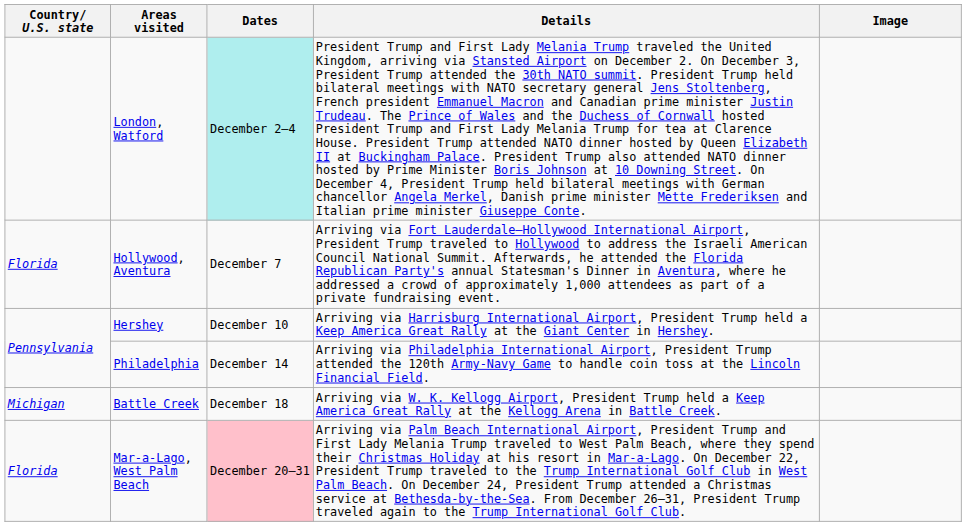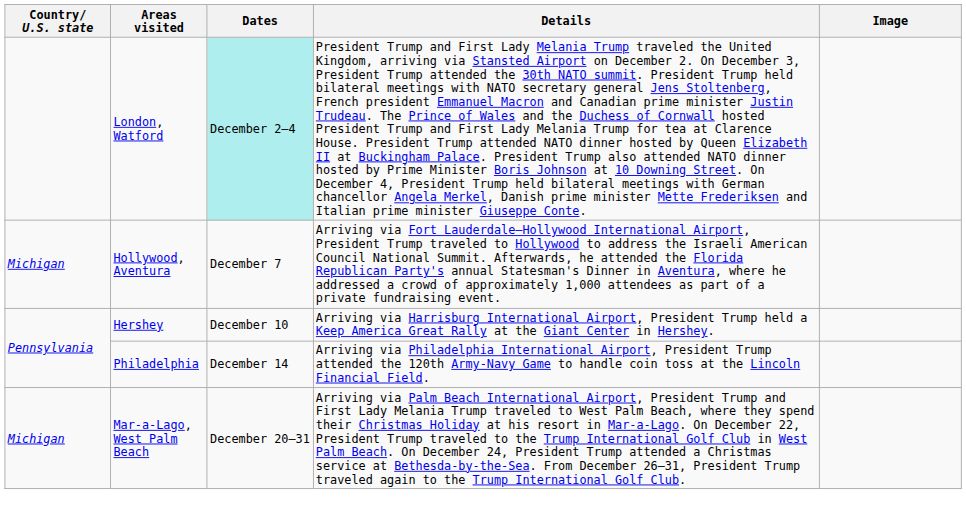Hollywood, Aventura | Country/ U.S. state: Florida -> Michigan
- row: Michigan | Battle Creek | December 18 | Arriving via W. K. Kellogg Airport, President Trump held a Keep America Great Rally at the Kellogg Arena in Battle Creek.
Mar-a-Lago, West Palm Beach | Country/ U.S. state: Florida -> Michigan
Mar-a-Lago, West Palm Beach | Dates: pink background -> no background
